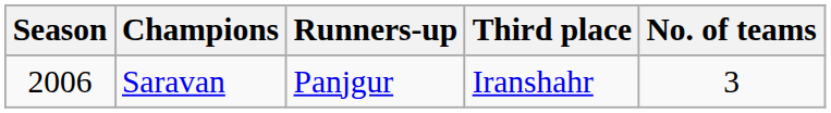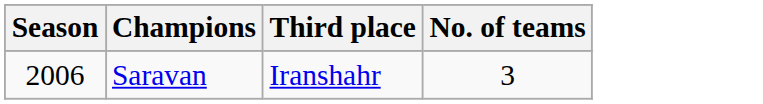- column: Runners-up | Panjgur
